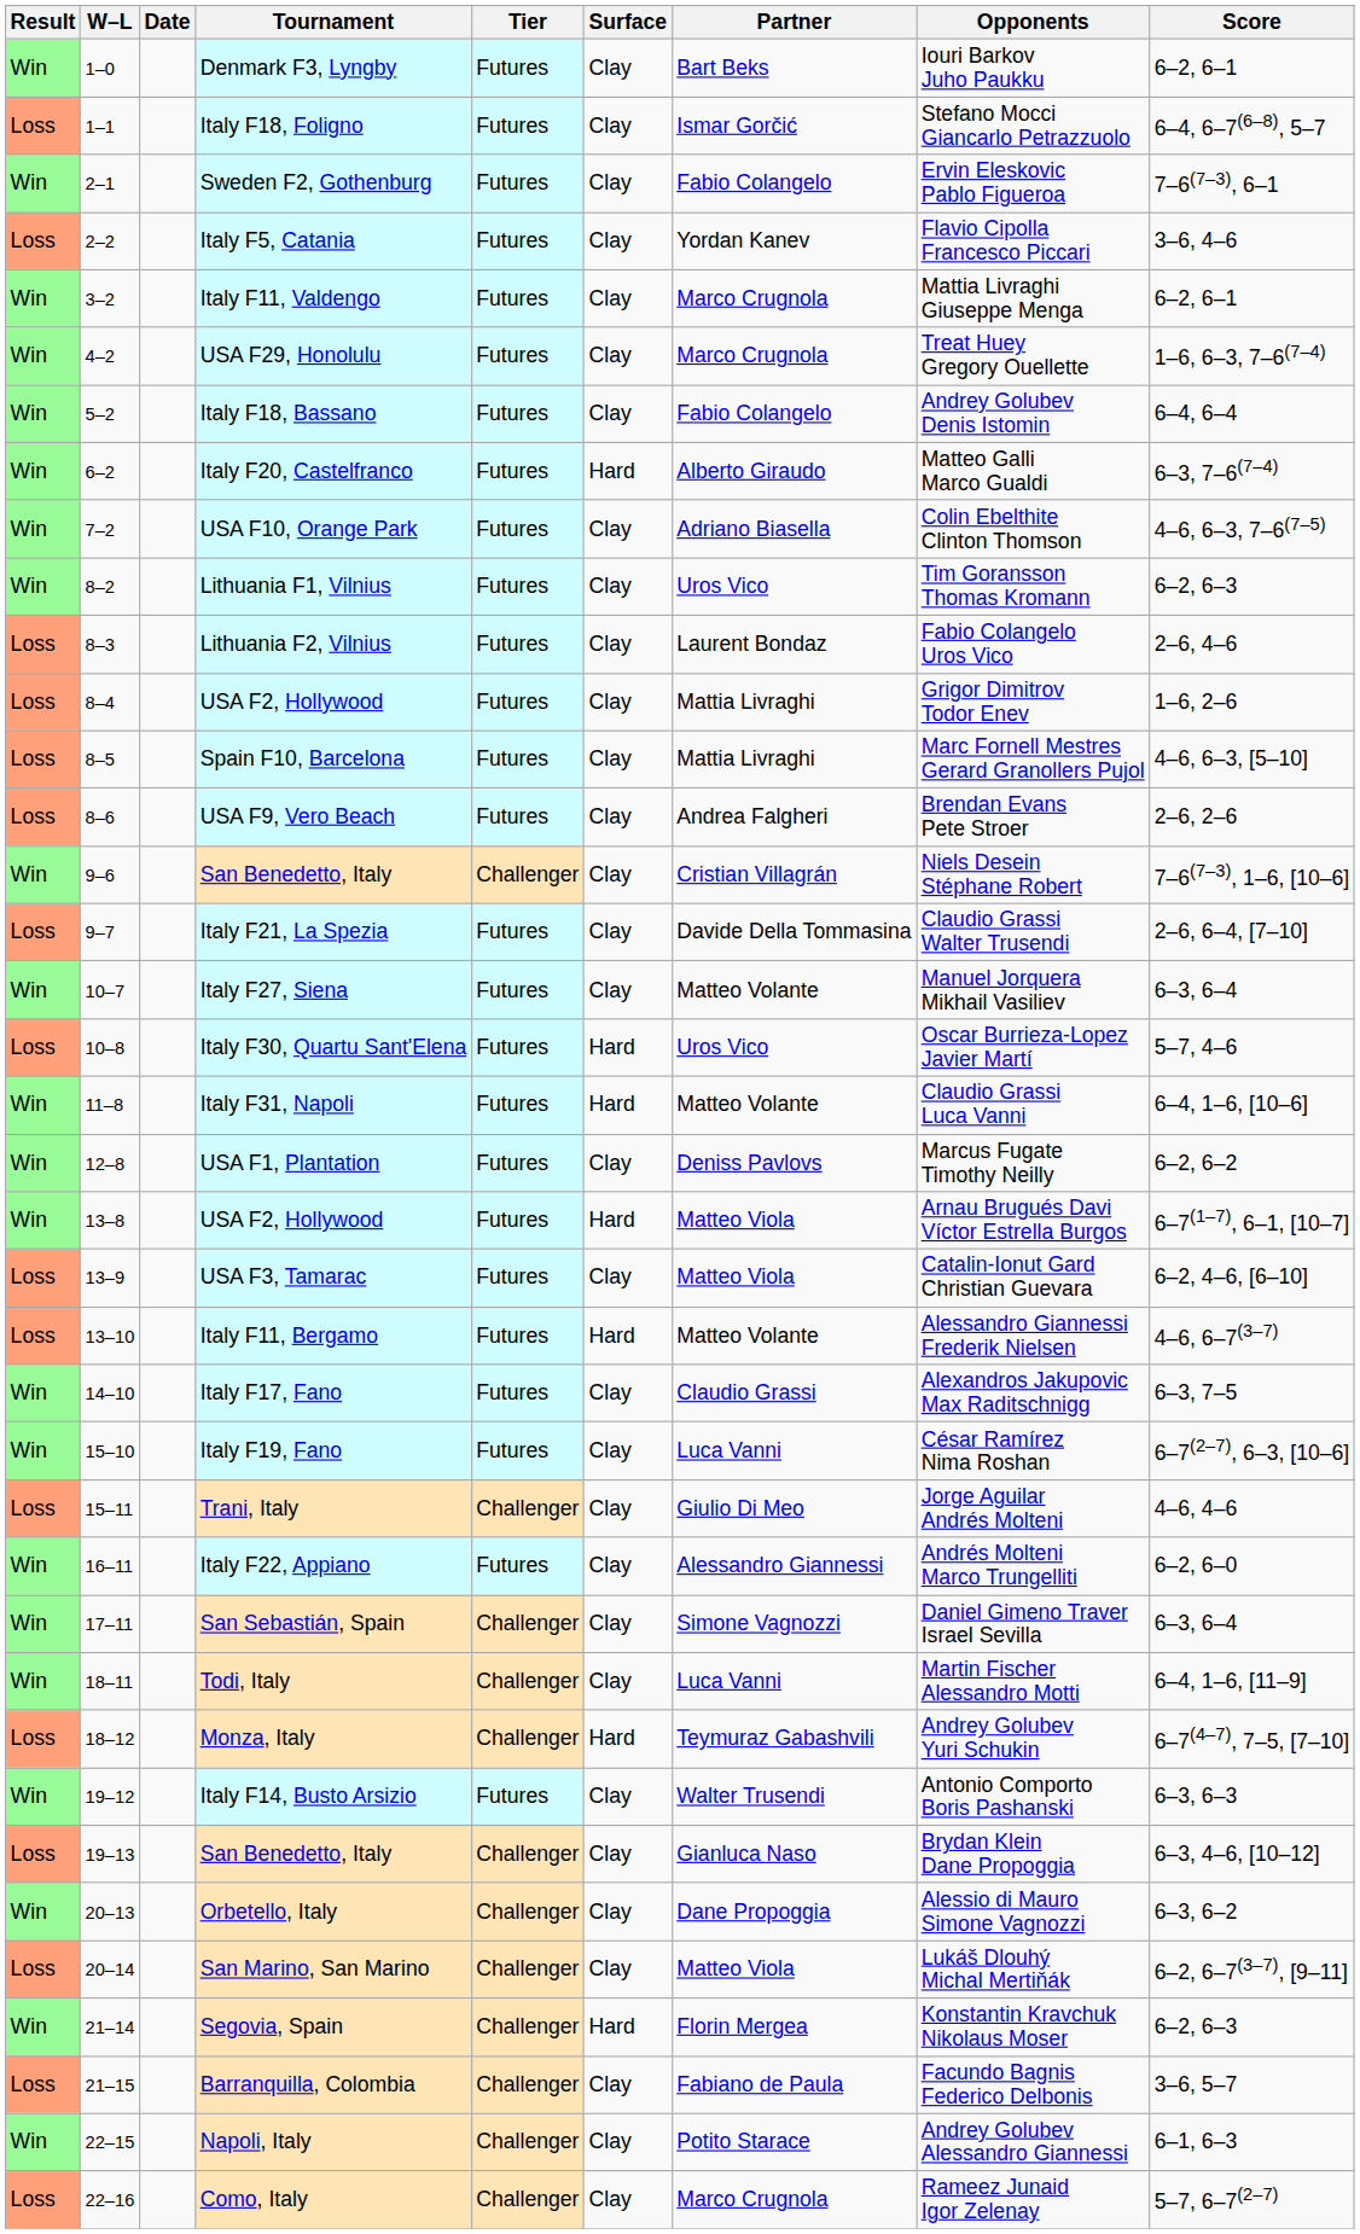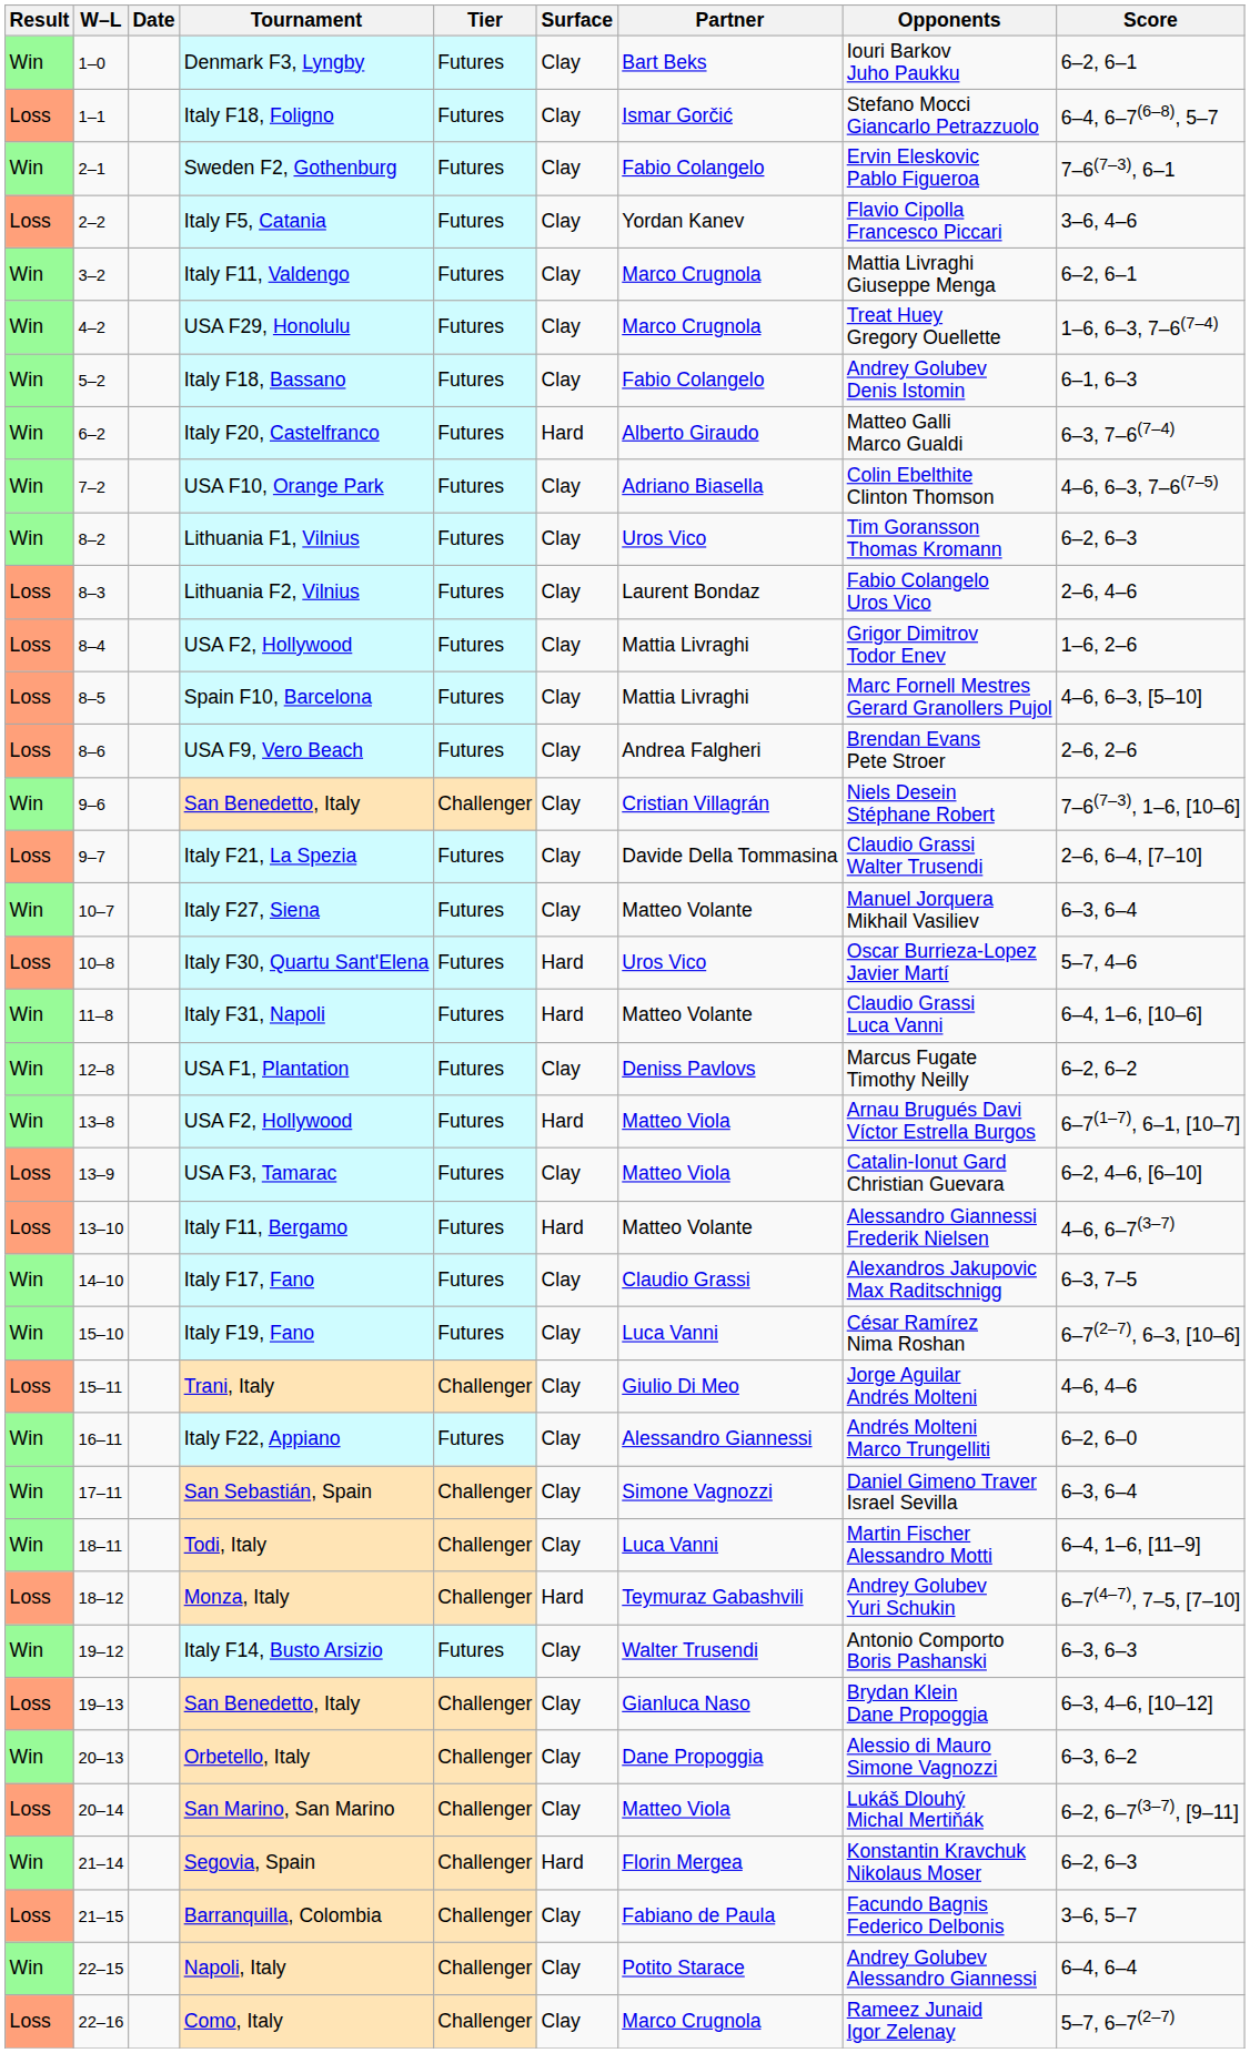Italy F18, Bassano | Score: 6–4, 6–4 -> 6–1, 6–3
Napoli, Italy | Score: 6–1, 6–3 -> 6–4, 6–4
